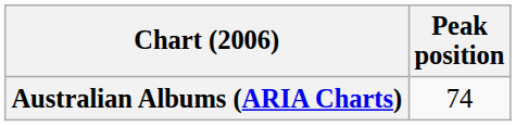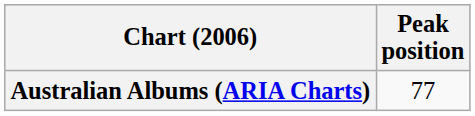Australian Albums (ARIA Charts) | Peak position: 74 -> 77
